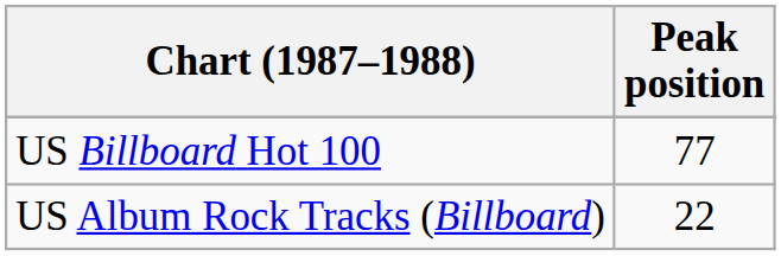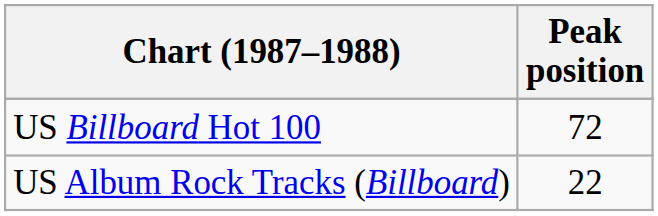US Billboard Hot 100 | Peak position: 77 -> 72
